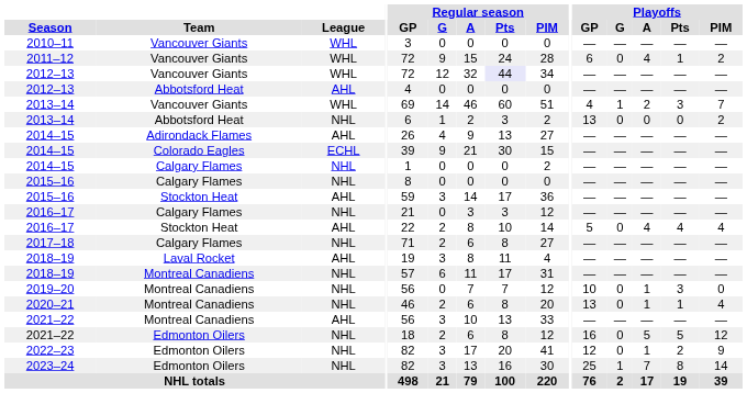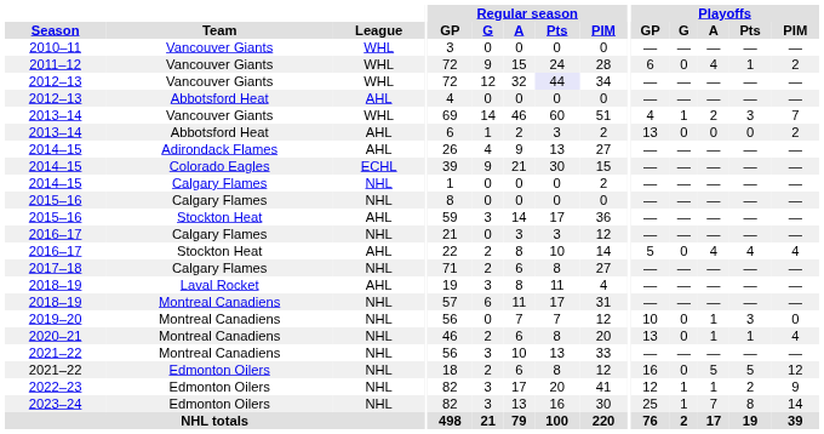2013–14 / Abbotsford Heat | League: NHL -> AHL
2021–22 / Montreal Canadiens | League: AHL -> NHL
2022–23 | Playoffs / G: 0 -> 1
